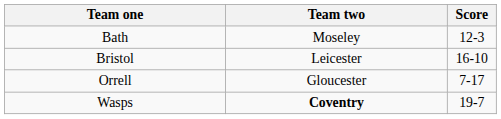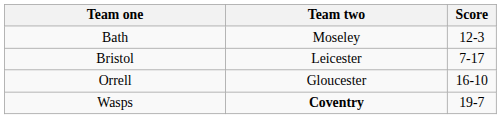Bristol | Score: 16-10 -> 7-17
Orrell | Score: 7-17 -> 16-10
